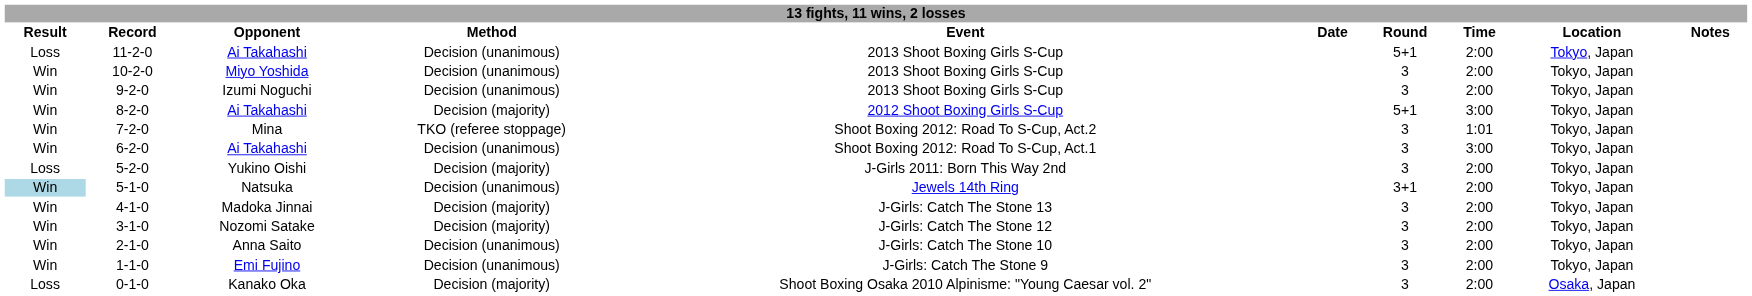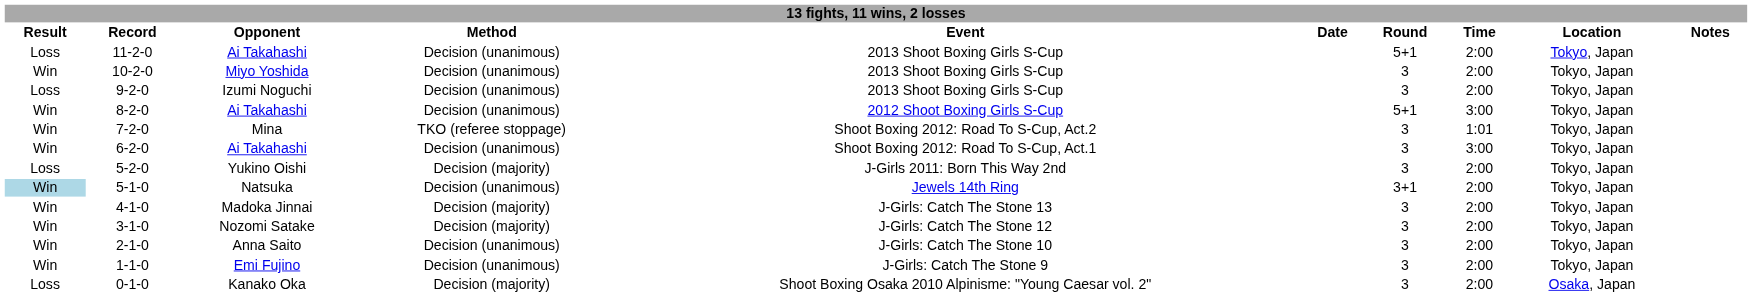9-2-0 | Result: Win -> Loss
8-2-0 | Method: Decision (majority) -> Decision (unanimous)
